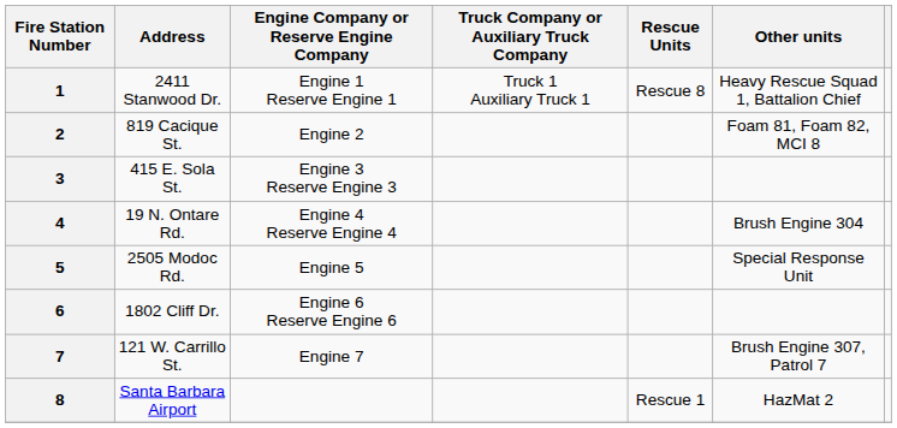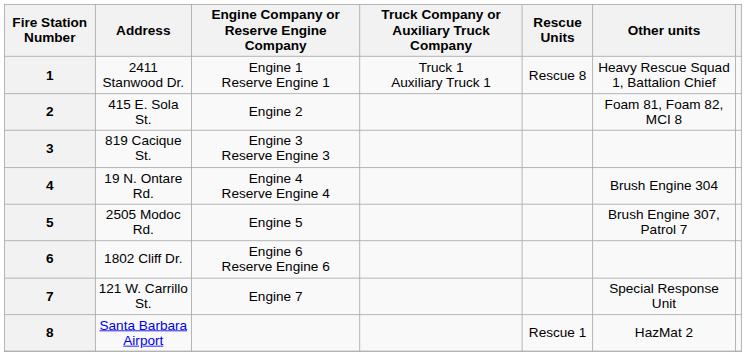2 | Address: 819 Cacique St. -> 415 E. Sola St.
3 | Address: 415 E. Sola St. -> 819 Cacique St.
5 | Other units: Special Response Unit -> Brush Engine 307, Patrol 7
7 | Other units: Brush Engine 307, Patrol 7 -> Special Response Unit
